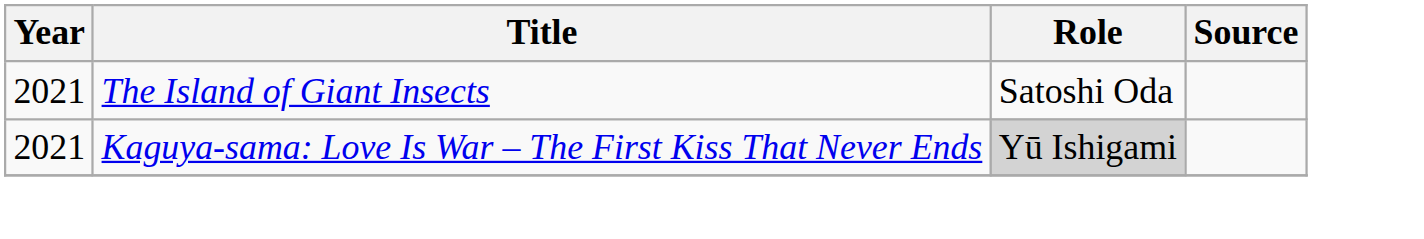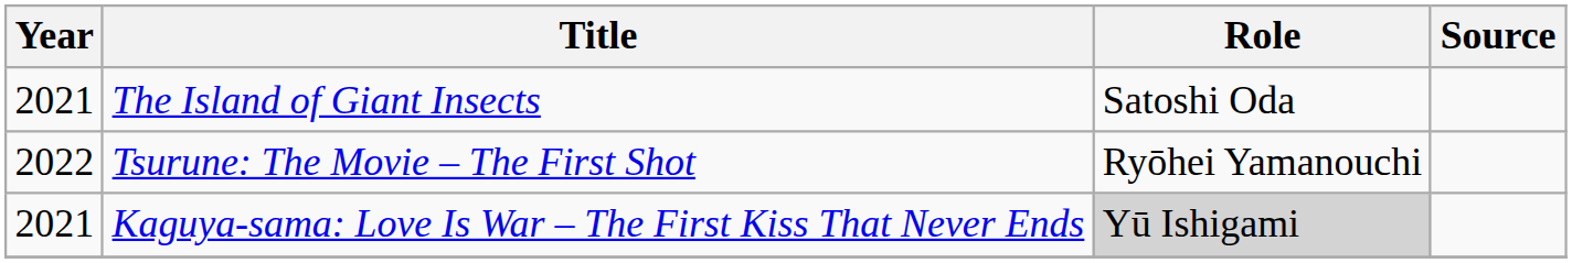+ row: 2022 | Tsurune: The Movie – The First Shot | Ryōhei Yamanouchi
